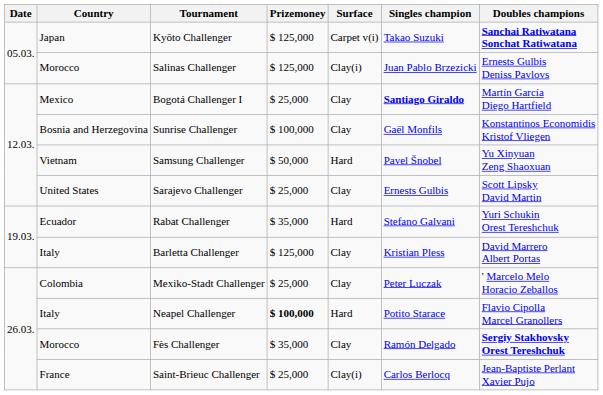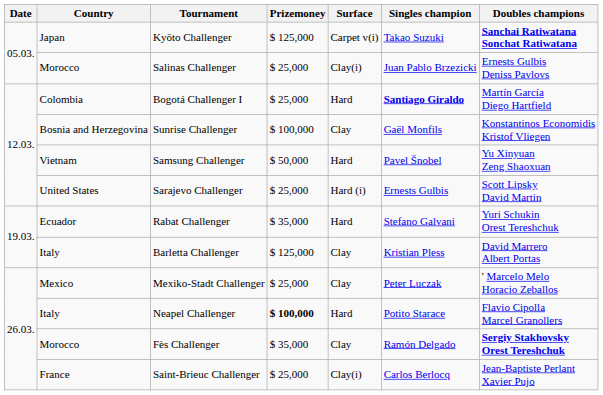Salinas Challenger | Prizemoney: $ 125,000 -> $ 25,000
Bogotá Challenger I | Country: Mexico -> Colombia
Bogotá Challenger I | Surface: Clay -> Hard
Sarajevo Challenger | Surface: Clay -> Hard (i)
Mexiko-Stadt Challenger | Country: Colombia -> Mexico
